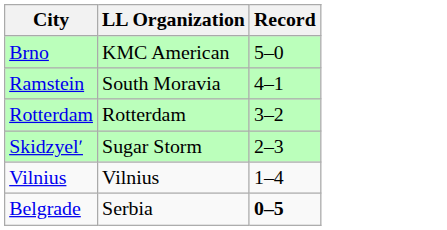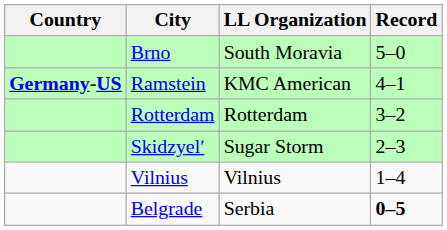+ column: Country | Germany-US
Brno | LL Organization: KMC American -> South Moravia
Ramstein | LL Organization: South Moravia -> KMC American
